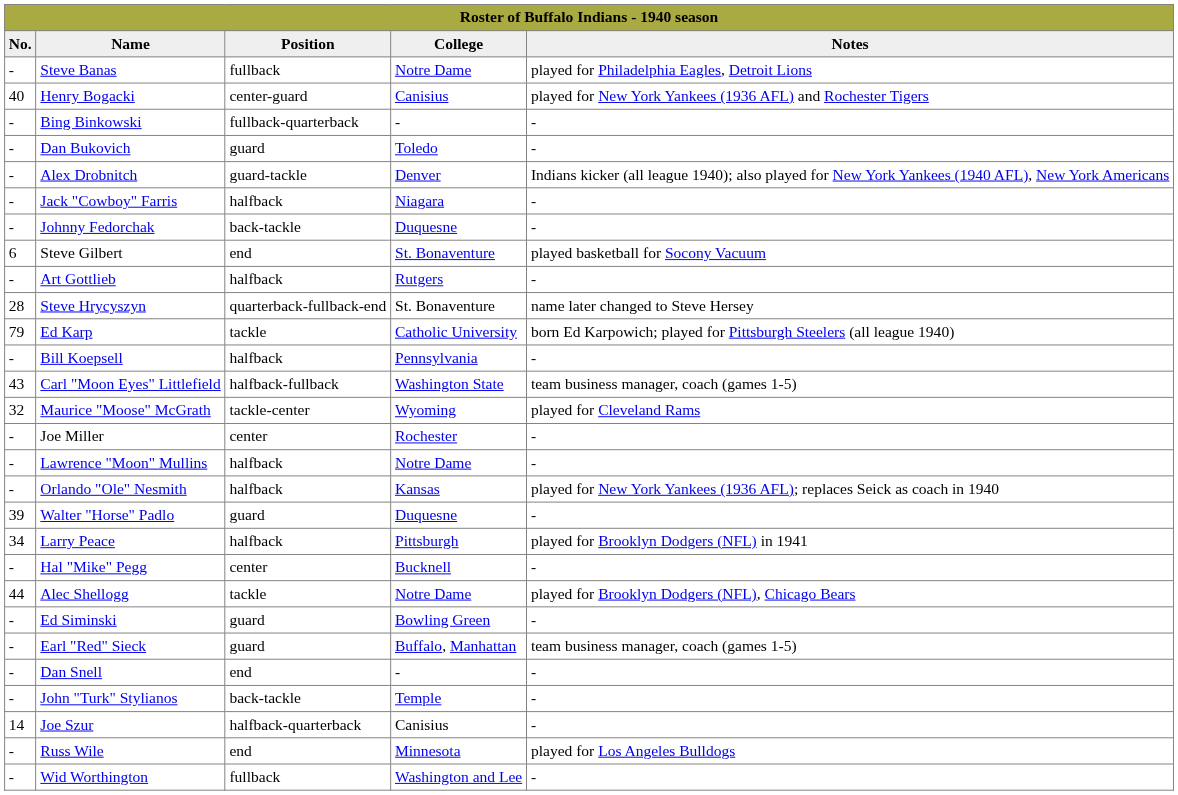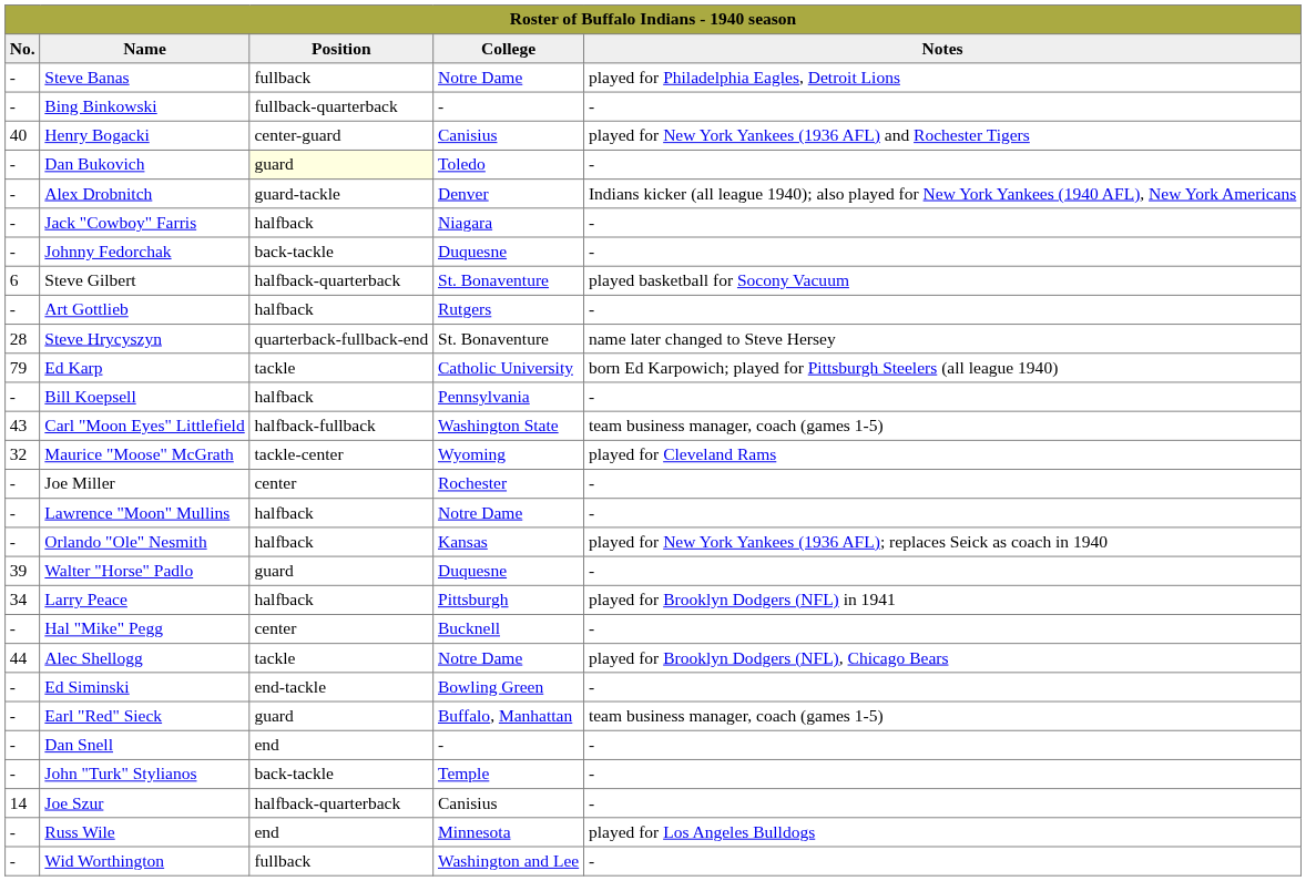rows swapped: Bing Binkowski <-> Henry Bogacki
Dan Bukovich | Position: no background -> lightyellow background
Steve Gilbert | Position: end -> halfback-quarterback
Ed Siminski | Position: guard -> end-tackle
